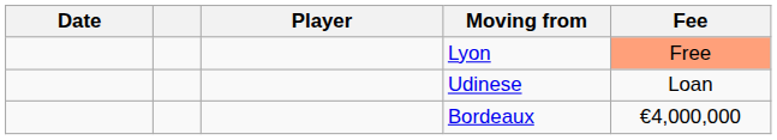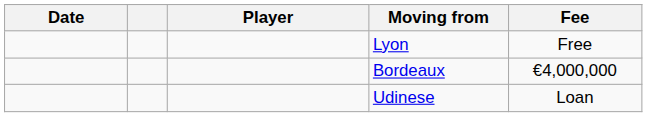Lyon | Fee: lightsalmon background -> no background
rows swapped: Udinese <-> Bordeaux
